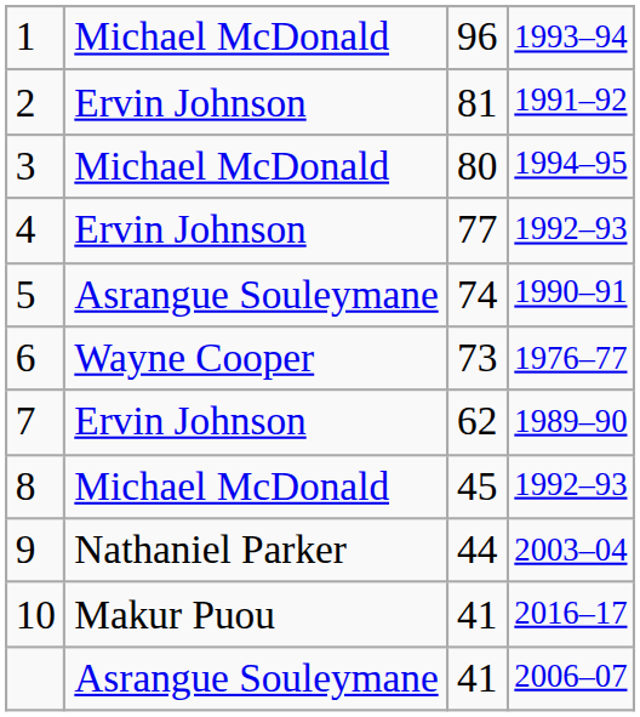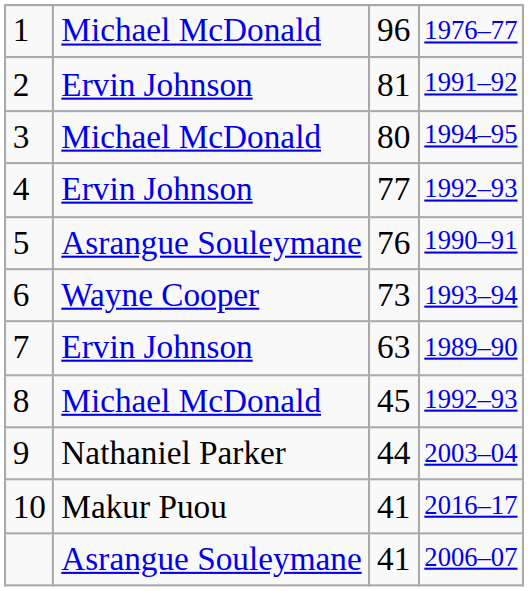1 | column 4: 1993–94 -> 1976–77
5 | column 3: 74 -> 76
6 | column 4: 1976–77 -> 1993–94
7 | column 3: 62 -> 63
